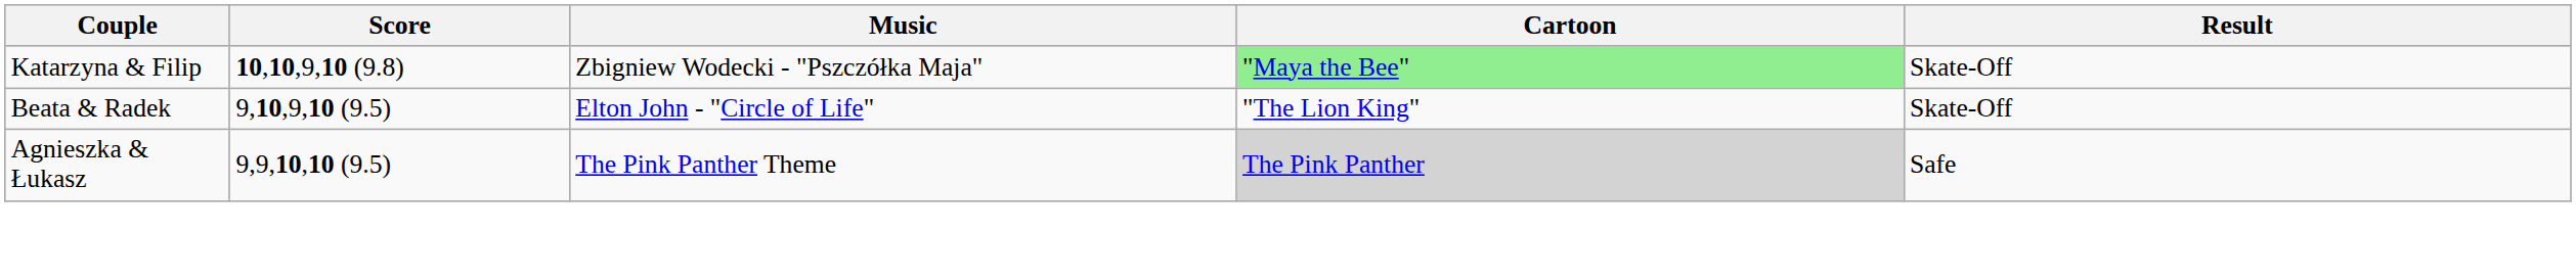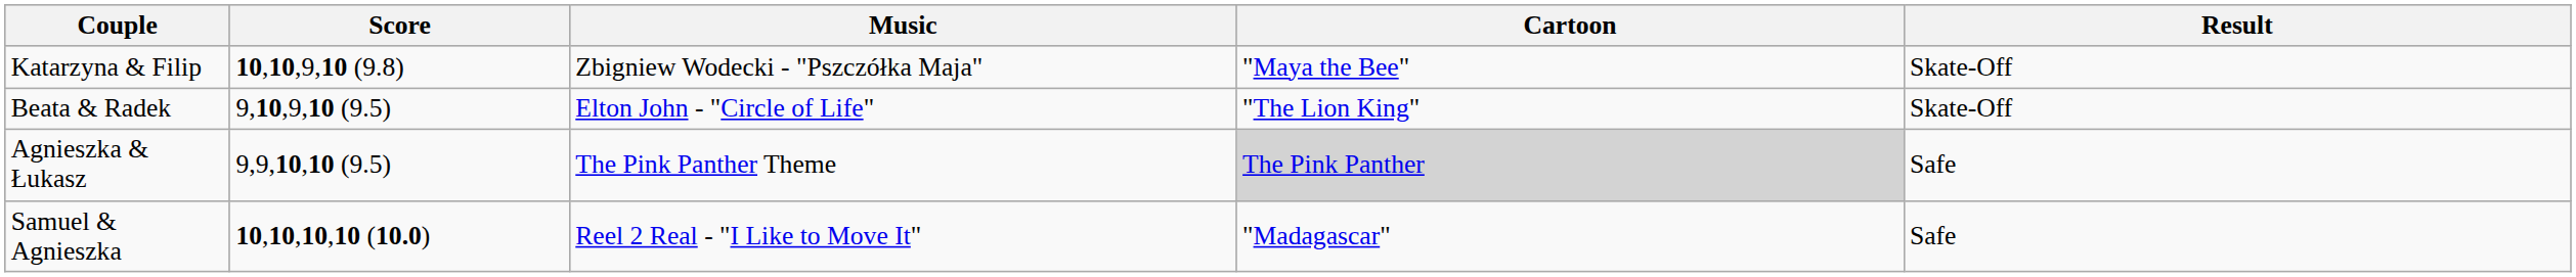Katarzyna & Filip | Cartoon: lightgreen background -> no background
+ row: Samuel & Agnieszka | 10,10,10,10 (10.0) | Reel 2 Real - "I Like to Move It" | "Madagascar" | Safe
